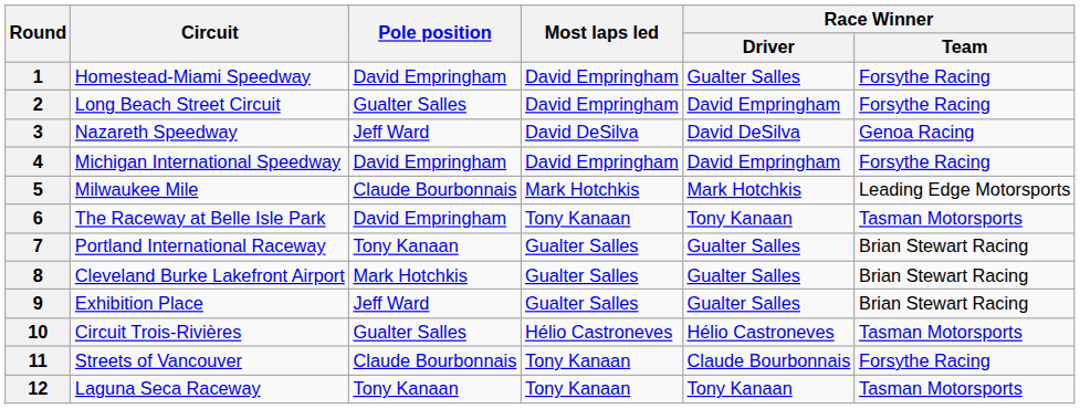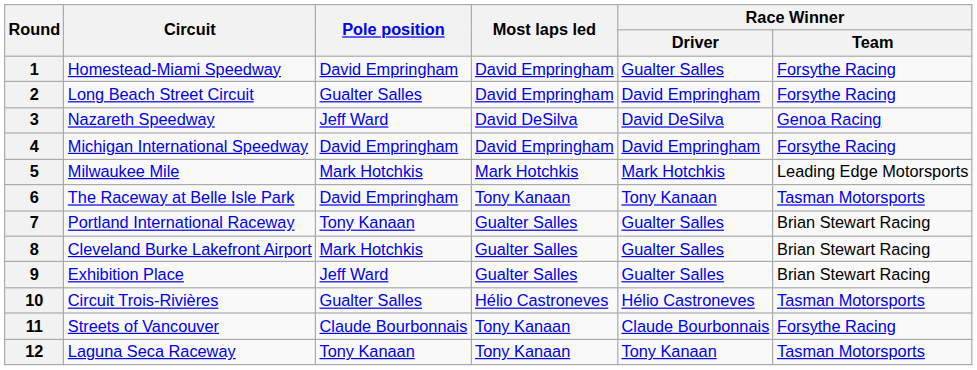5 | Pole position: Claude Bourbonnais -> Mark Hotchkis
